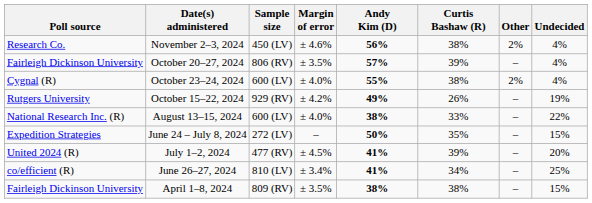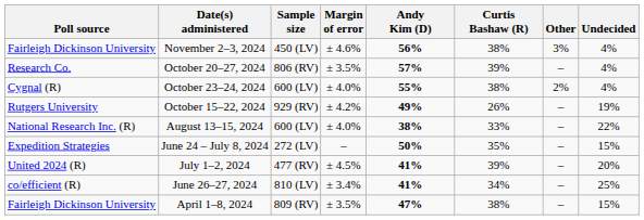November 2–3, 2024 | Poll source: Research Co. -> Fairleigh Dickinson University
November 2–3, 2024 | Other: 2% -> 3%
October 20–27, 2024 | Poll source: Fairleigh Dickinson University -> Research Co.
April 1–8, 2024 | Andy Kim (D): 38% -> 47%
